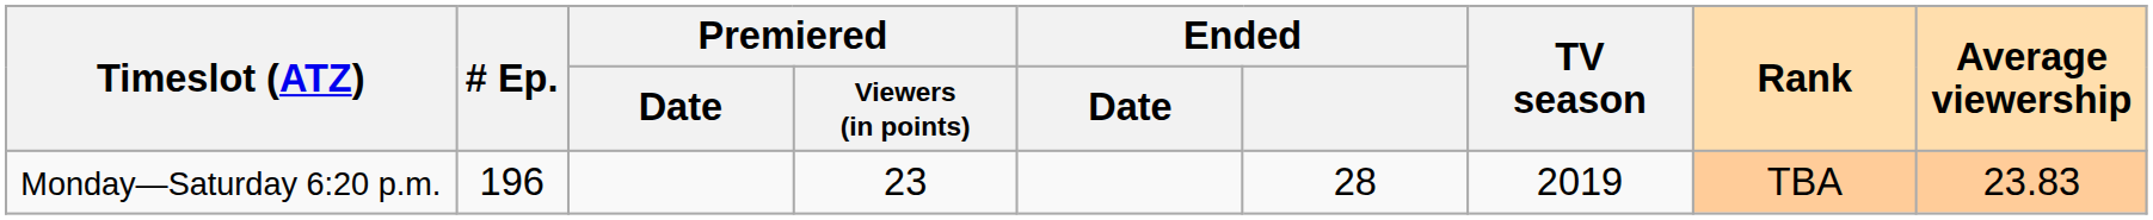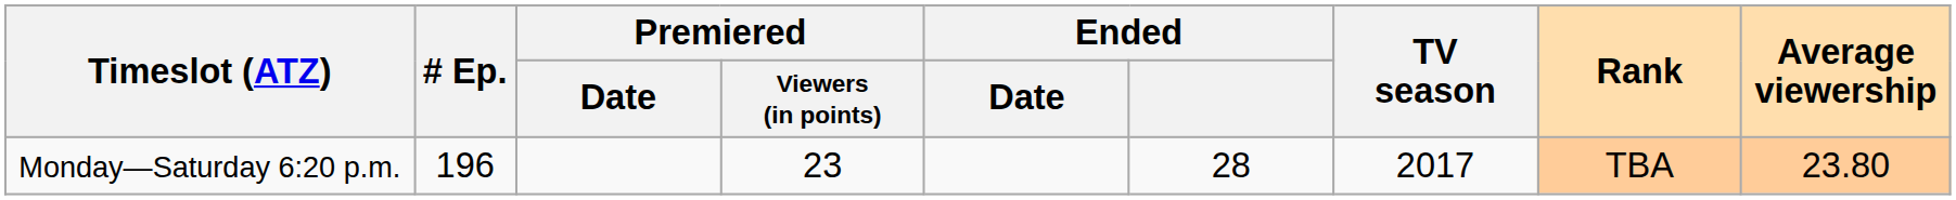Monday—Saturday 6:20 p.m. | TV season: 2019 -> 2017
Monday—Saturday 6:20 p.m. | Average viewership: 23.83 -> 23.80
